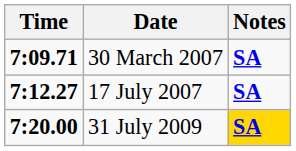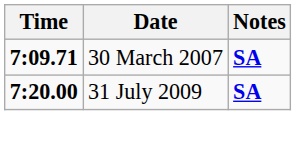- row: 7:12.27 | 17 July 2007 | SA
31 July 2009 | Notes: gold background -> no background
